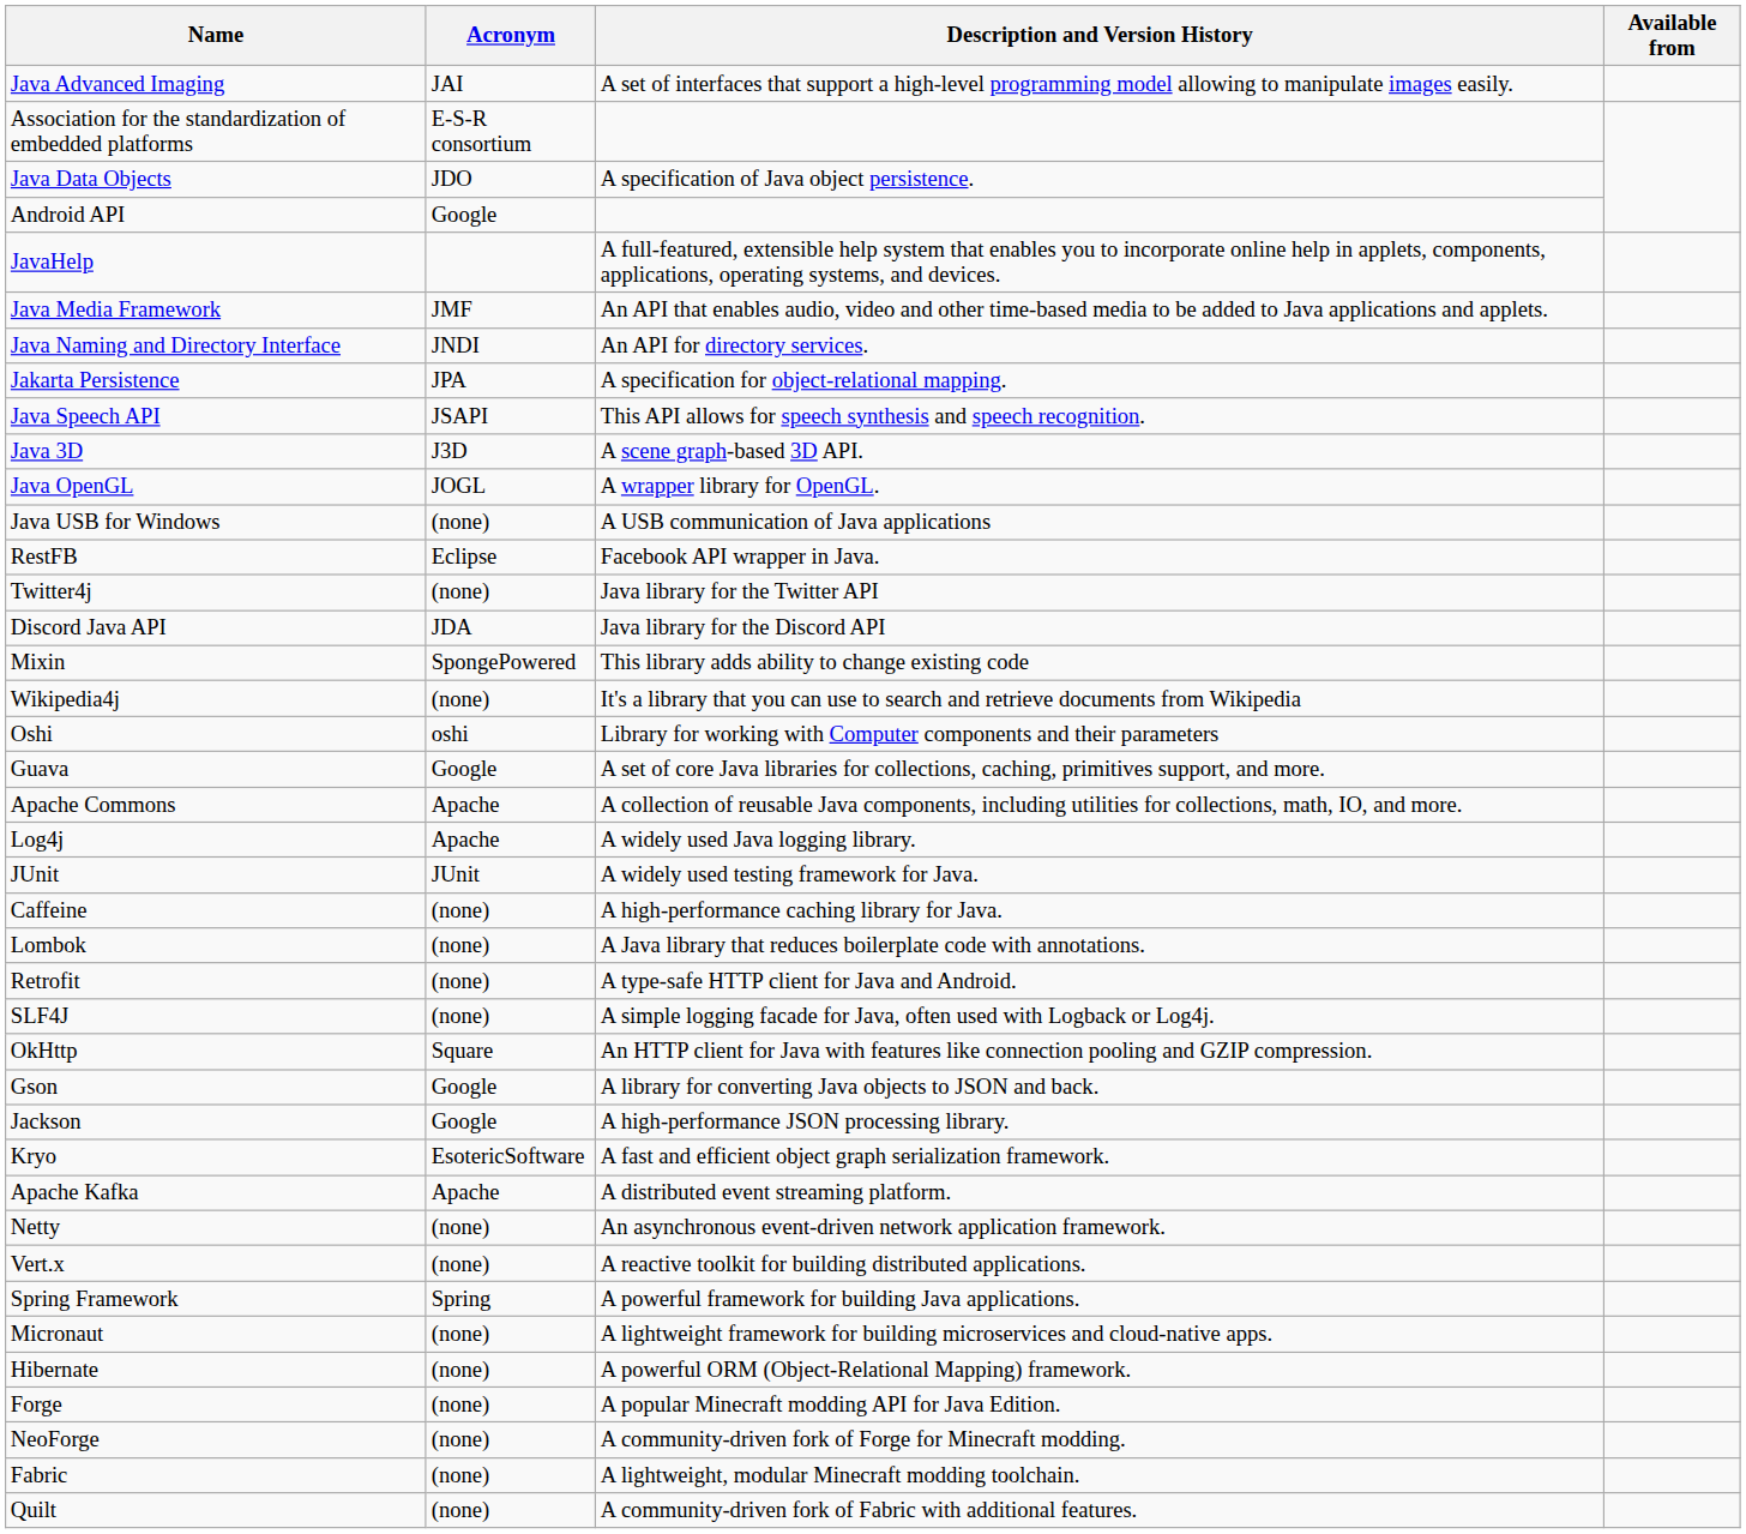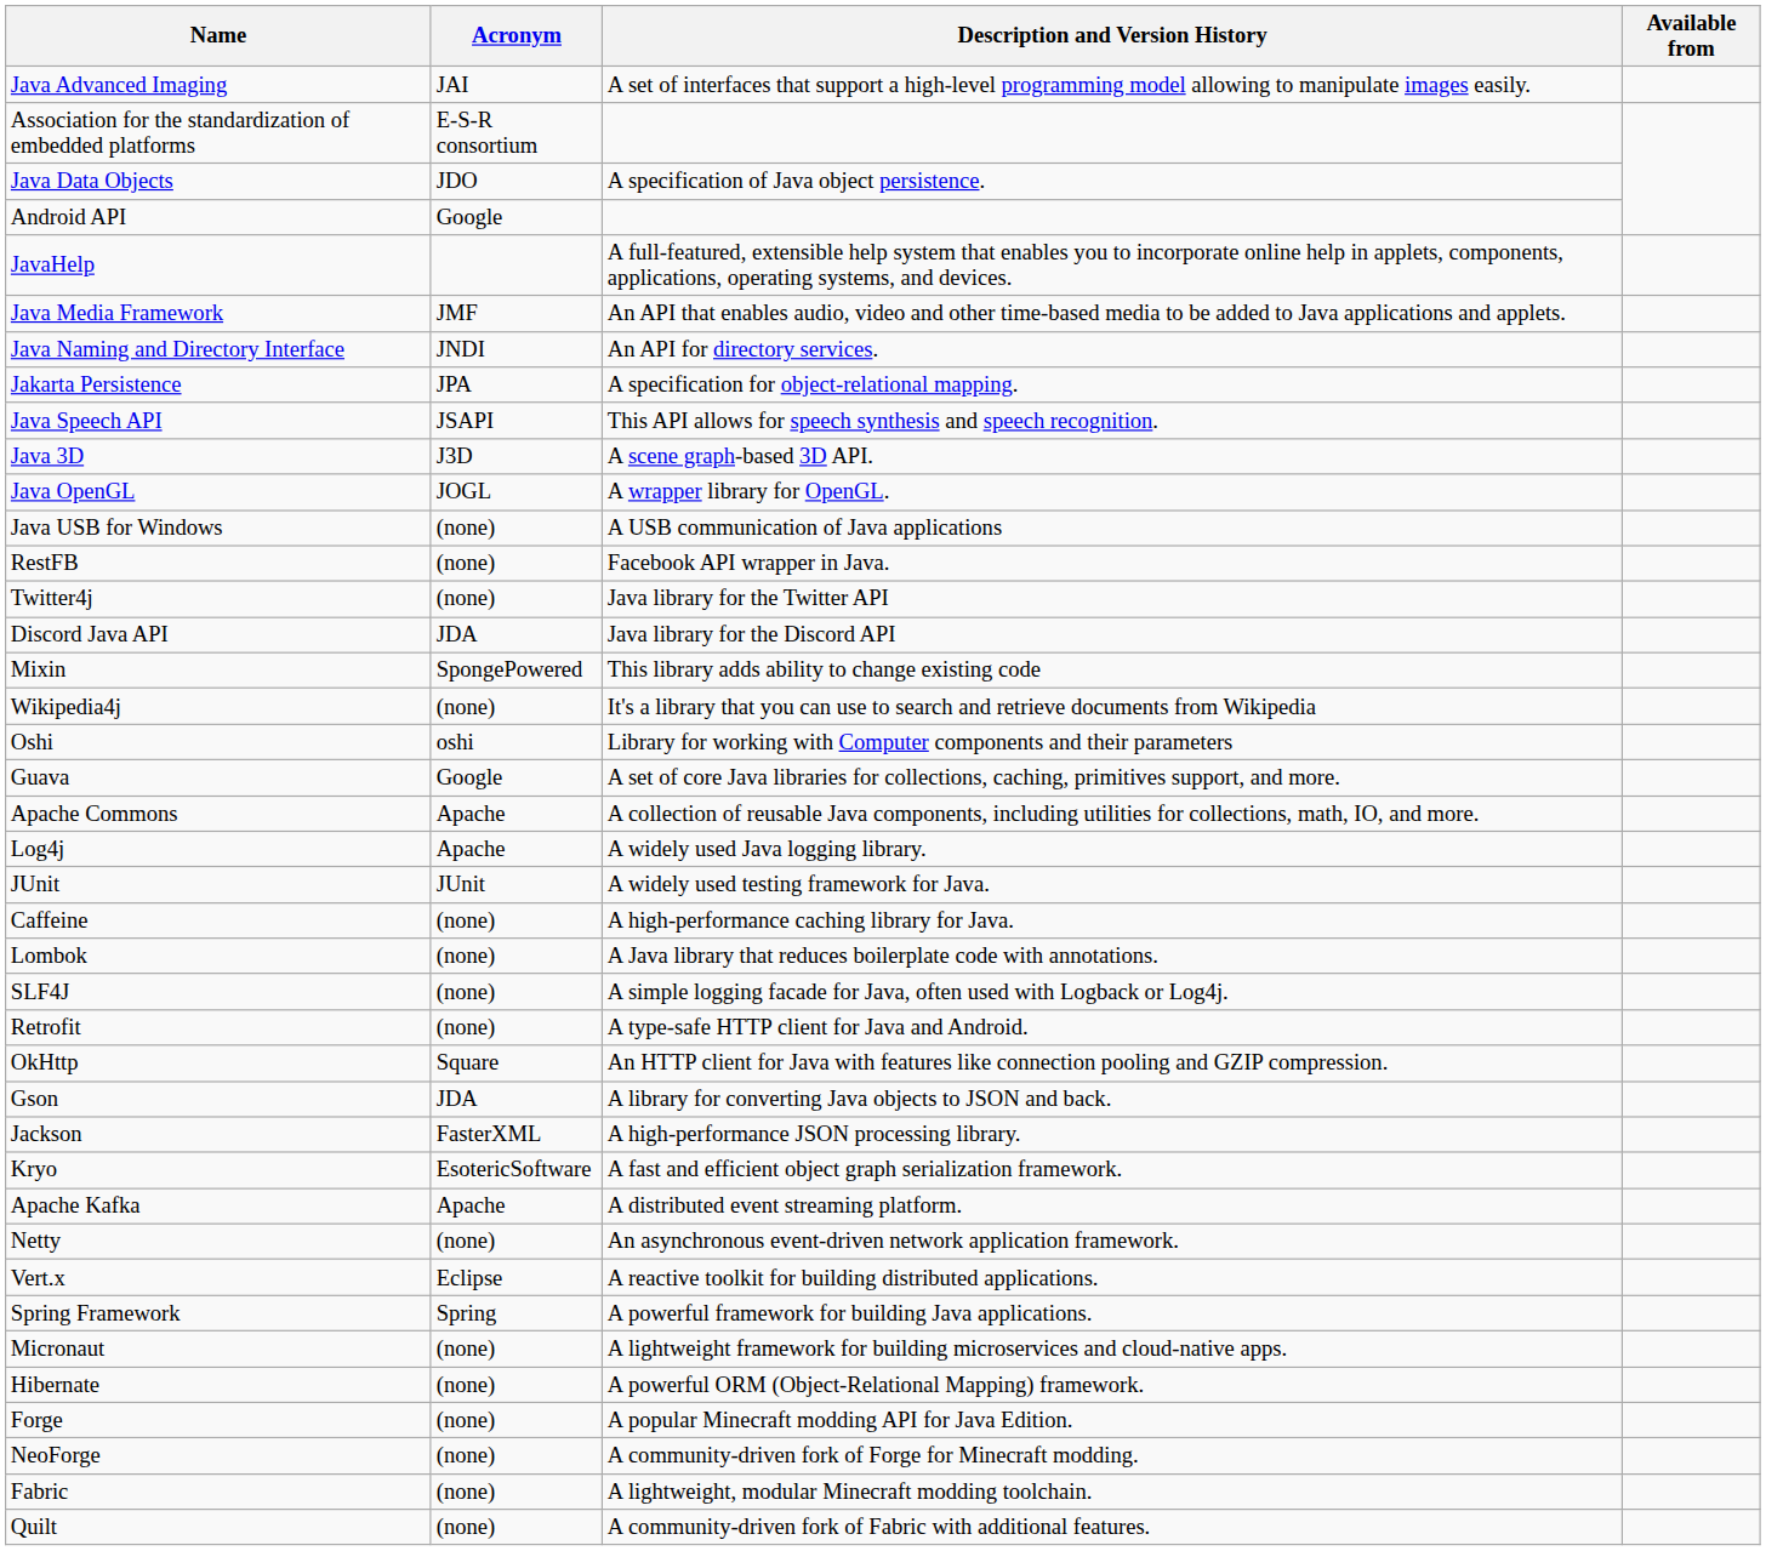RestFB | Acronym: Eclipse -> (none)
rows swapped: SLF4J <-> Retrofit
Gson | Acronym: Google -> JDA
Jackson | Acronym: Google -> FasterXML
Vert.x | Acronym: (none) -> Eclipse
